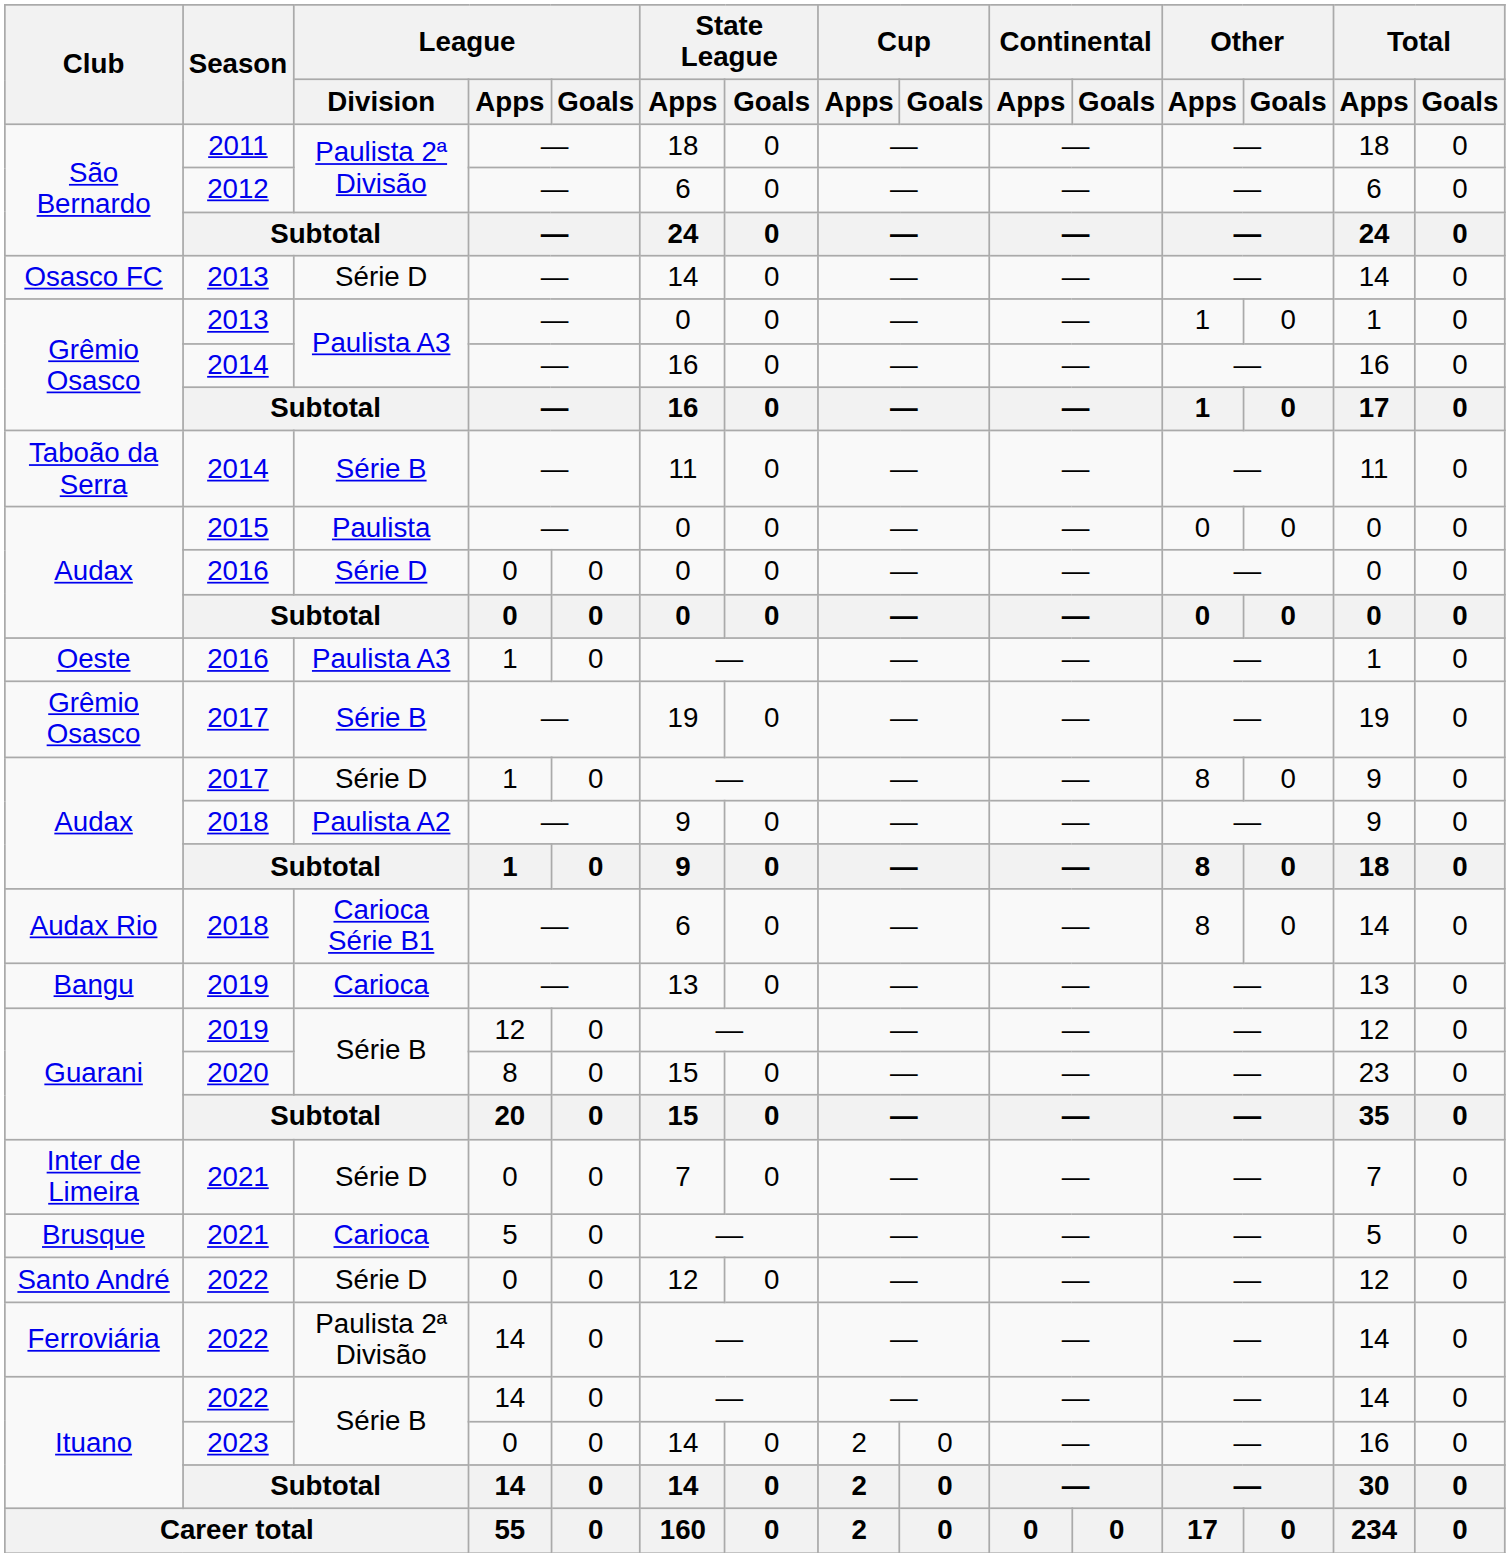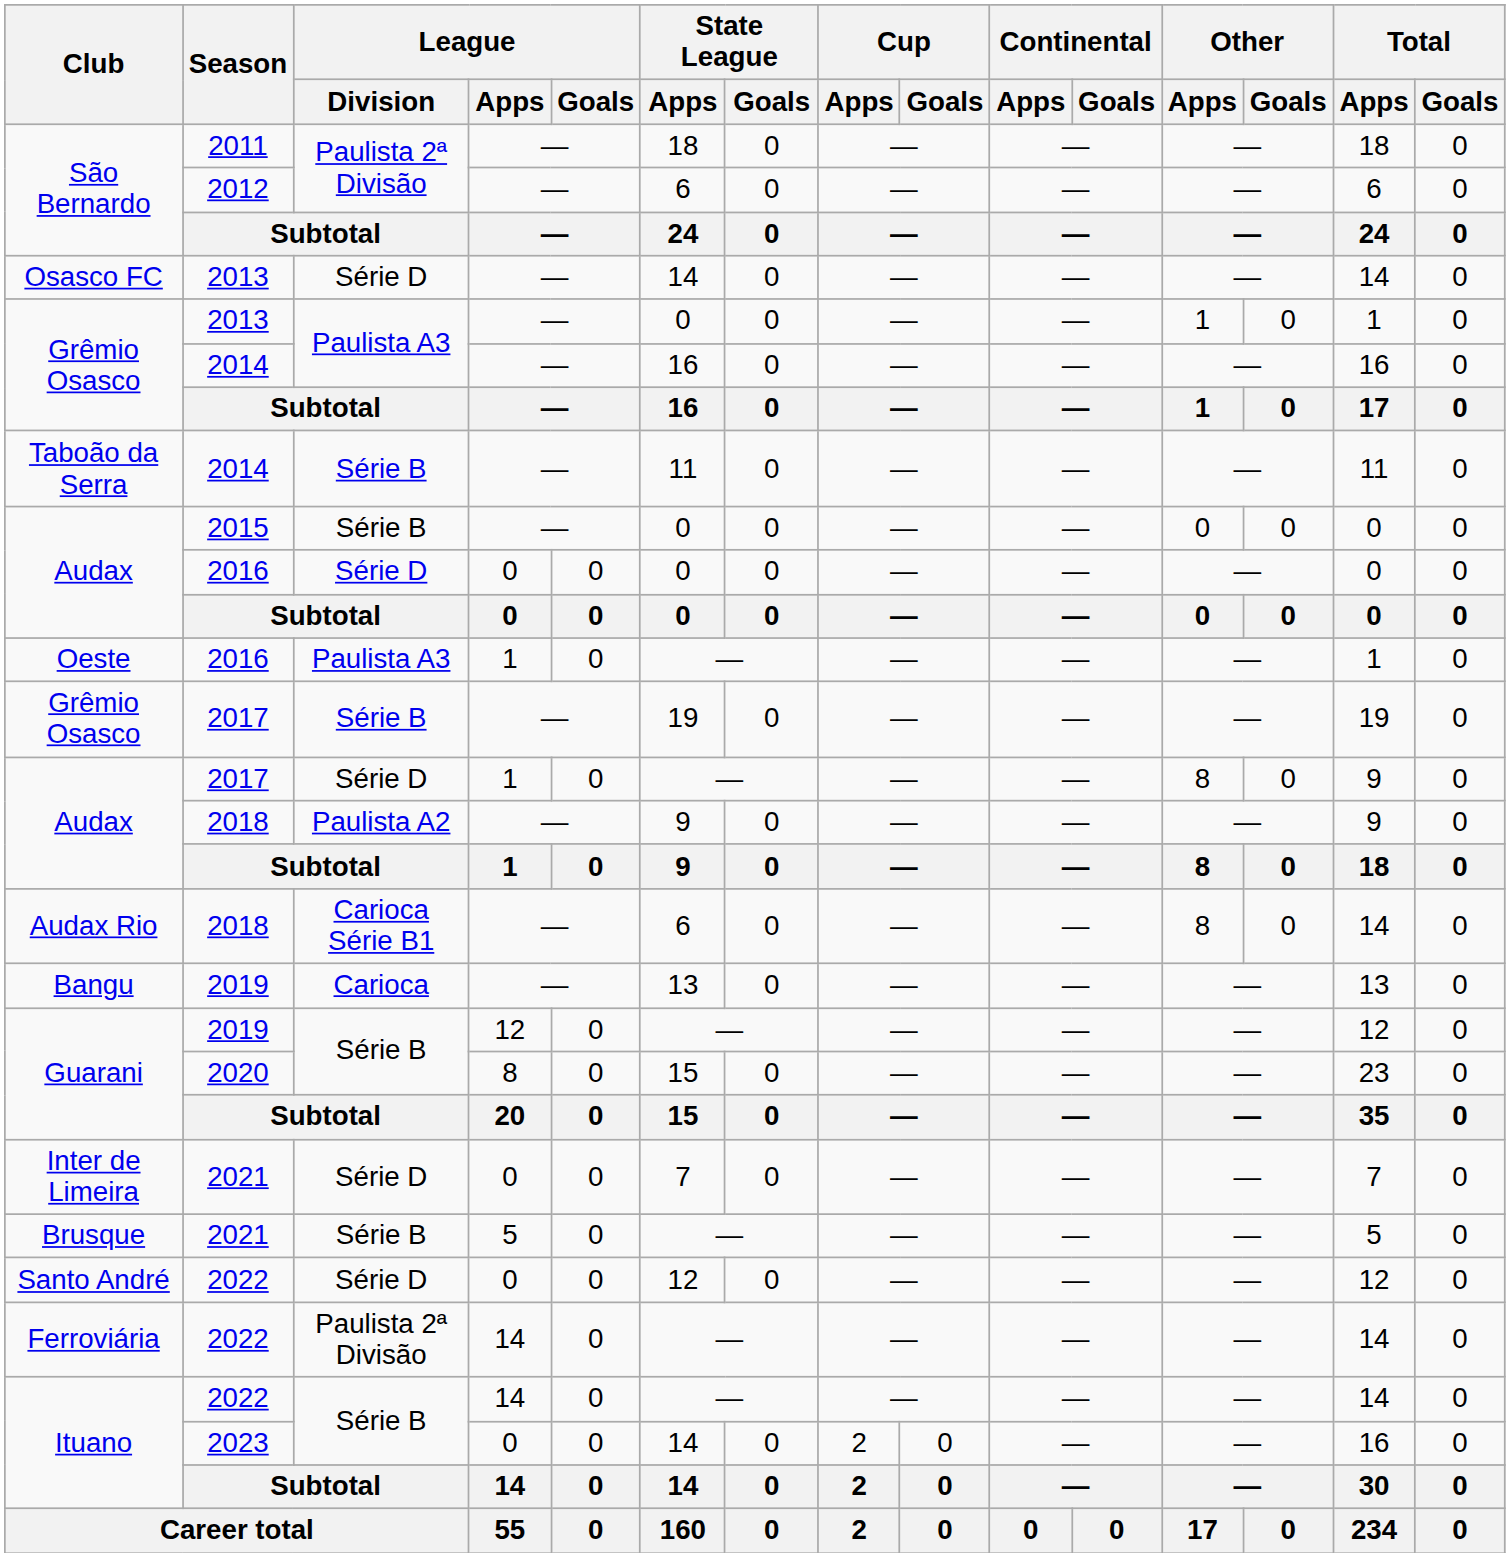Audax / 2015 | League / Division: Paulista -> Série B
Brusque | League / Division: Carioca -> Série B
